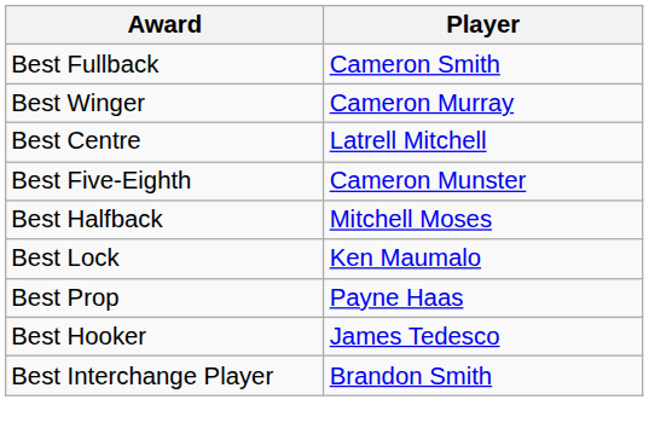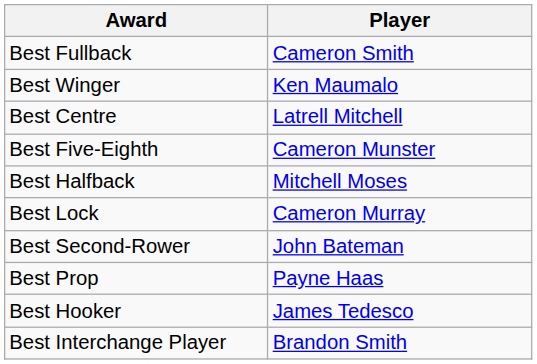Best Winger | Player: Cameron Murray -> Ken Maumalo
Best Lock | Player: Ken Maumalo -> Cameron Murray
+ row: Best Second-Rower | John Bateman
